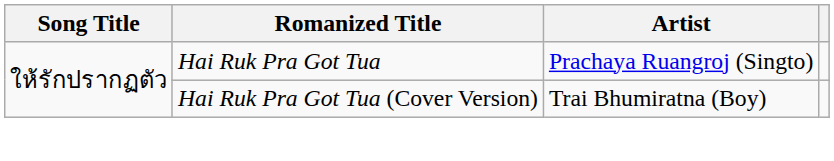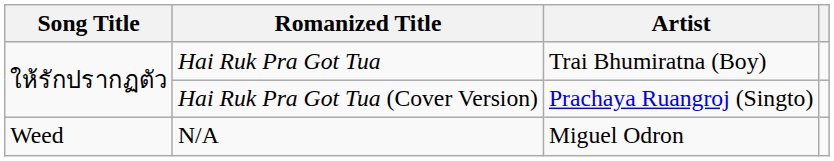Hai Ruk Pra Got Tua | Artist: Prachaya Ruangroj (Singto) -> Trai Bhumiratna (Boy)
Hai Ruk Pra Got Tua (Cover Version) | Artist: Trai Bhumiratna (Boy) -> Prachaya Ruangroj (Singto)
+ row: Weed | N/A | Miguel Odron
